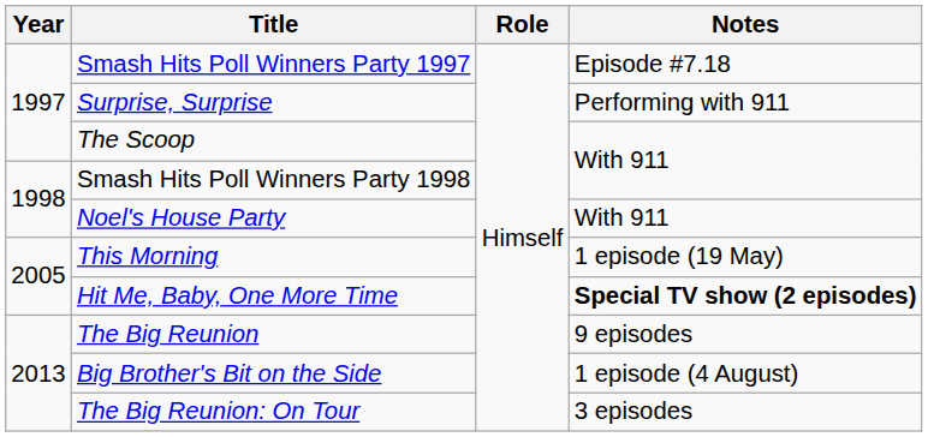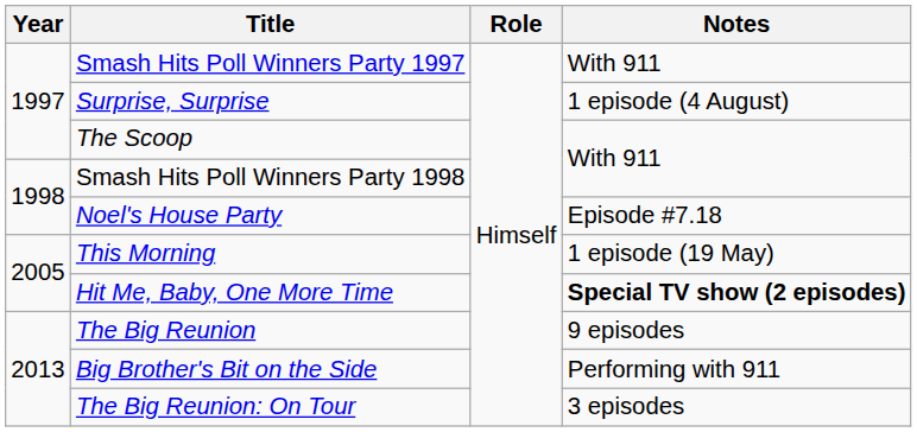Smash Hits Poll Winners Party 1997 | Notes: Episode #7.18 -> With 911
Surprise, Surprise | Notes: Performing with 911 -> 1 episode (4 August)
Noel's House Party | Notes: With 911 -> Episode #7.18
Big Brother's Bit on the Side | Notes: 1 episode (4 August) -> Performing with 911
